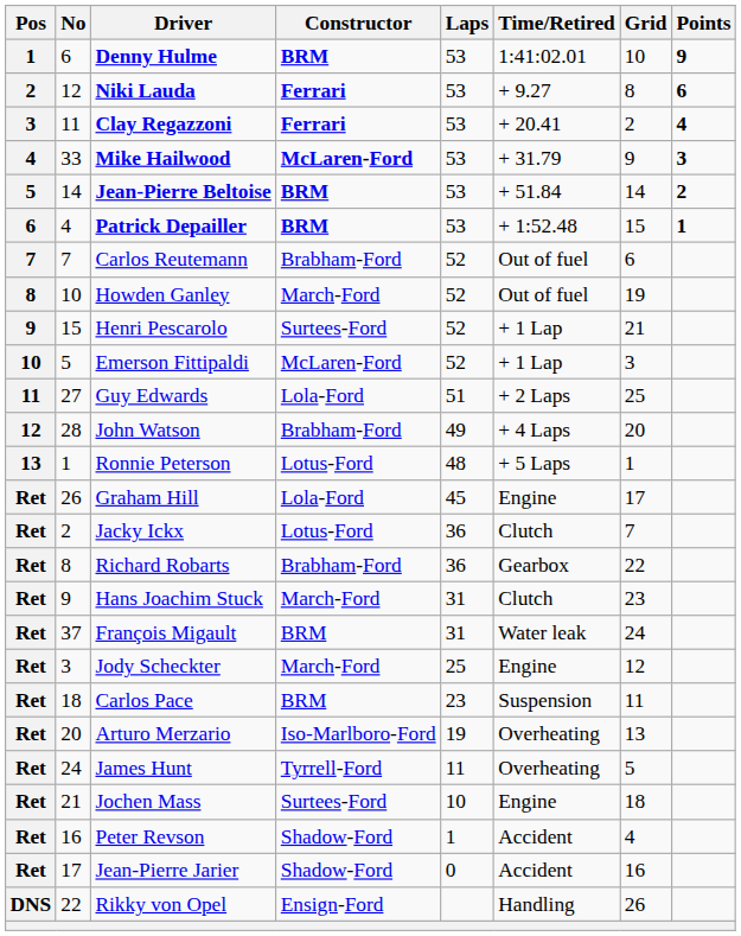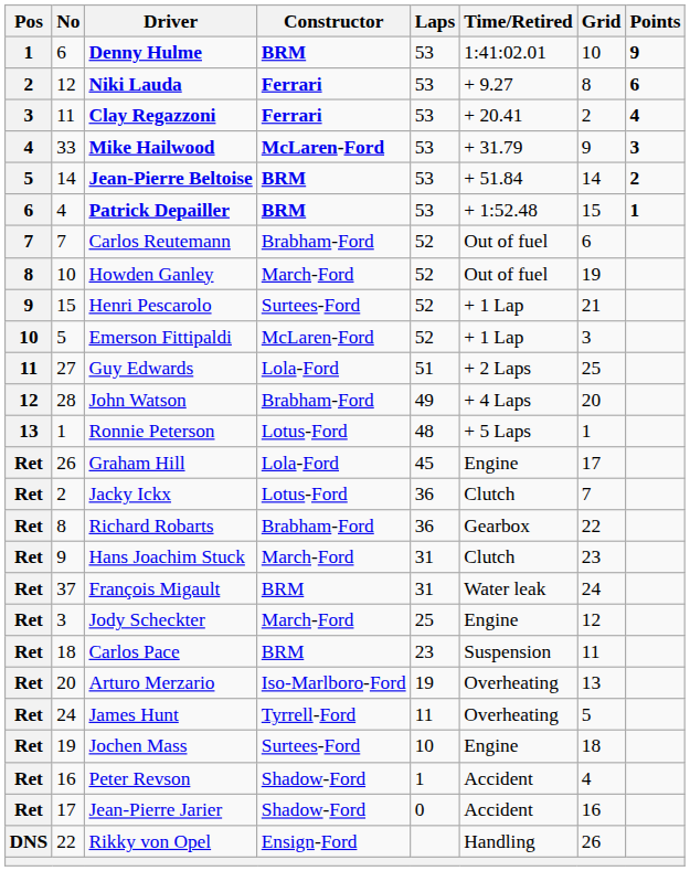Jochen Mass | No: 21 -> 19
